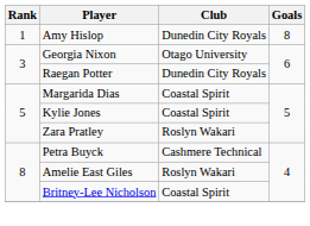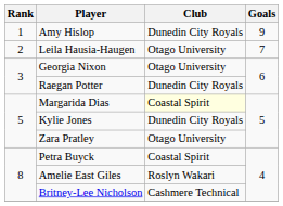Amy Hislop | Goals: 8 -> 9
+ row: 2 | Leila Hausia-Haugen | Otago University | 7
Margarida Dias | Club: no background -> lightyellow background
Kylie Jones | Club: Coastal Spirit -> Dunedin City Royals
Zara Pratley | Club: Roslyn Wakari -> Otago University
Petra Buyck | Club: Cashmere Technical -> Coastal Spirit
Britney-Lee Nicholson | Club: Coastal Spirit -> Cashmere Technical
